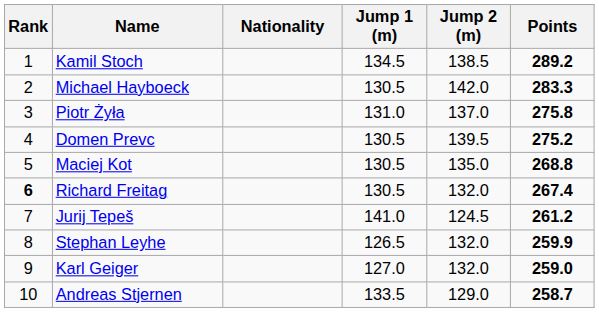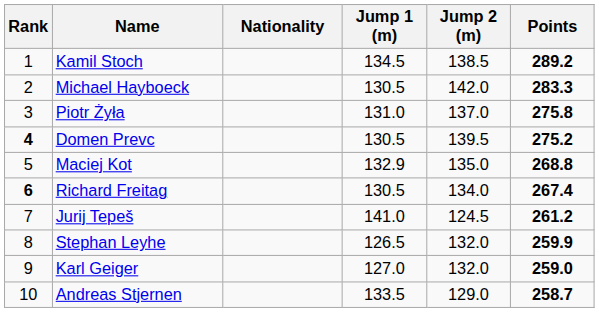Domen Prevc | Rank: normal -> bold
Maciej Kot | Jump 1 (m): 130.5 -> 132.9
Richard Freitag | Jump 2 (m): 132.0 -> 134.0
